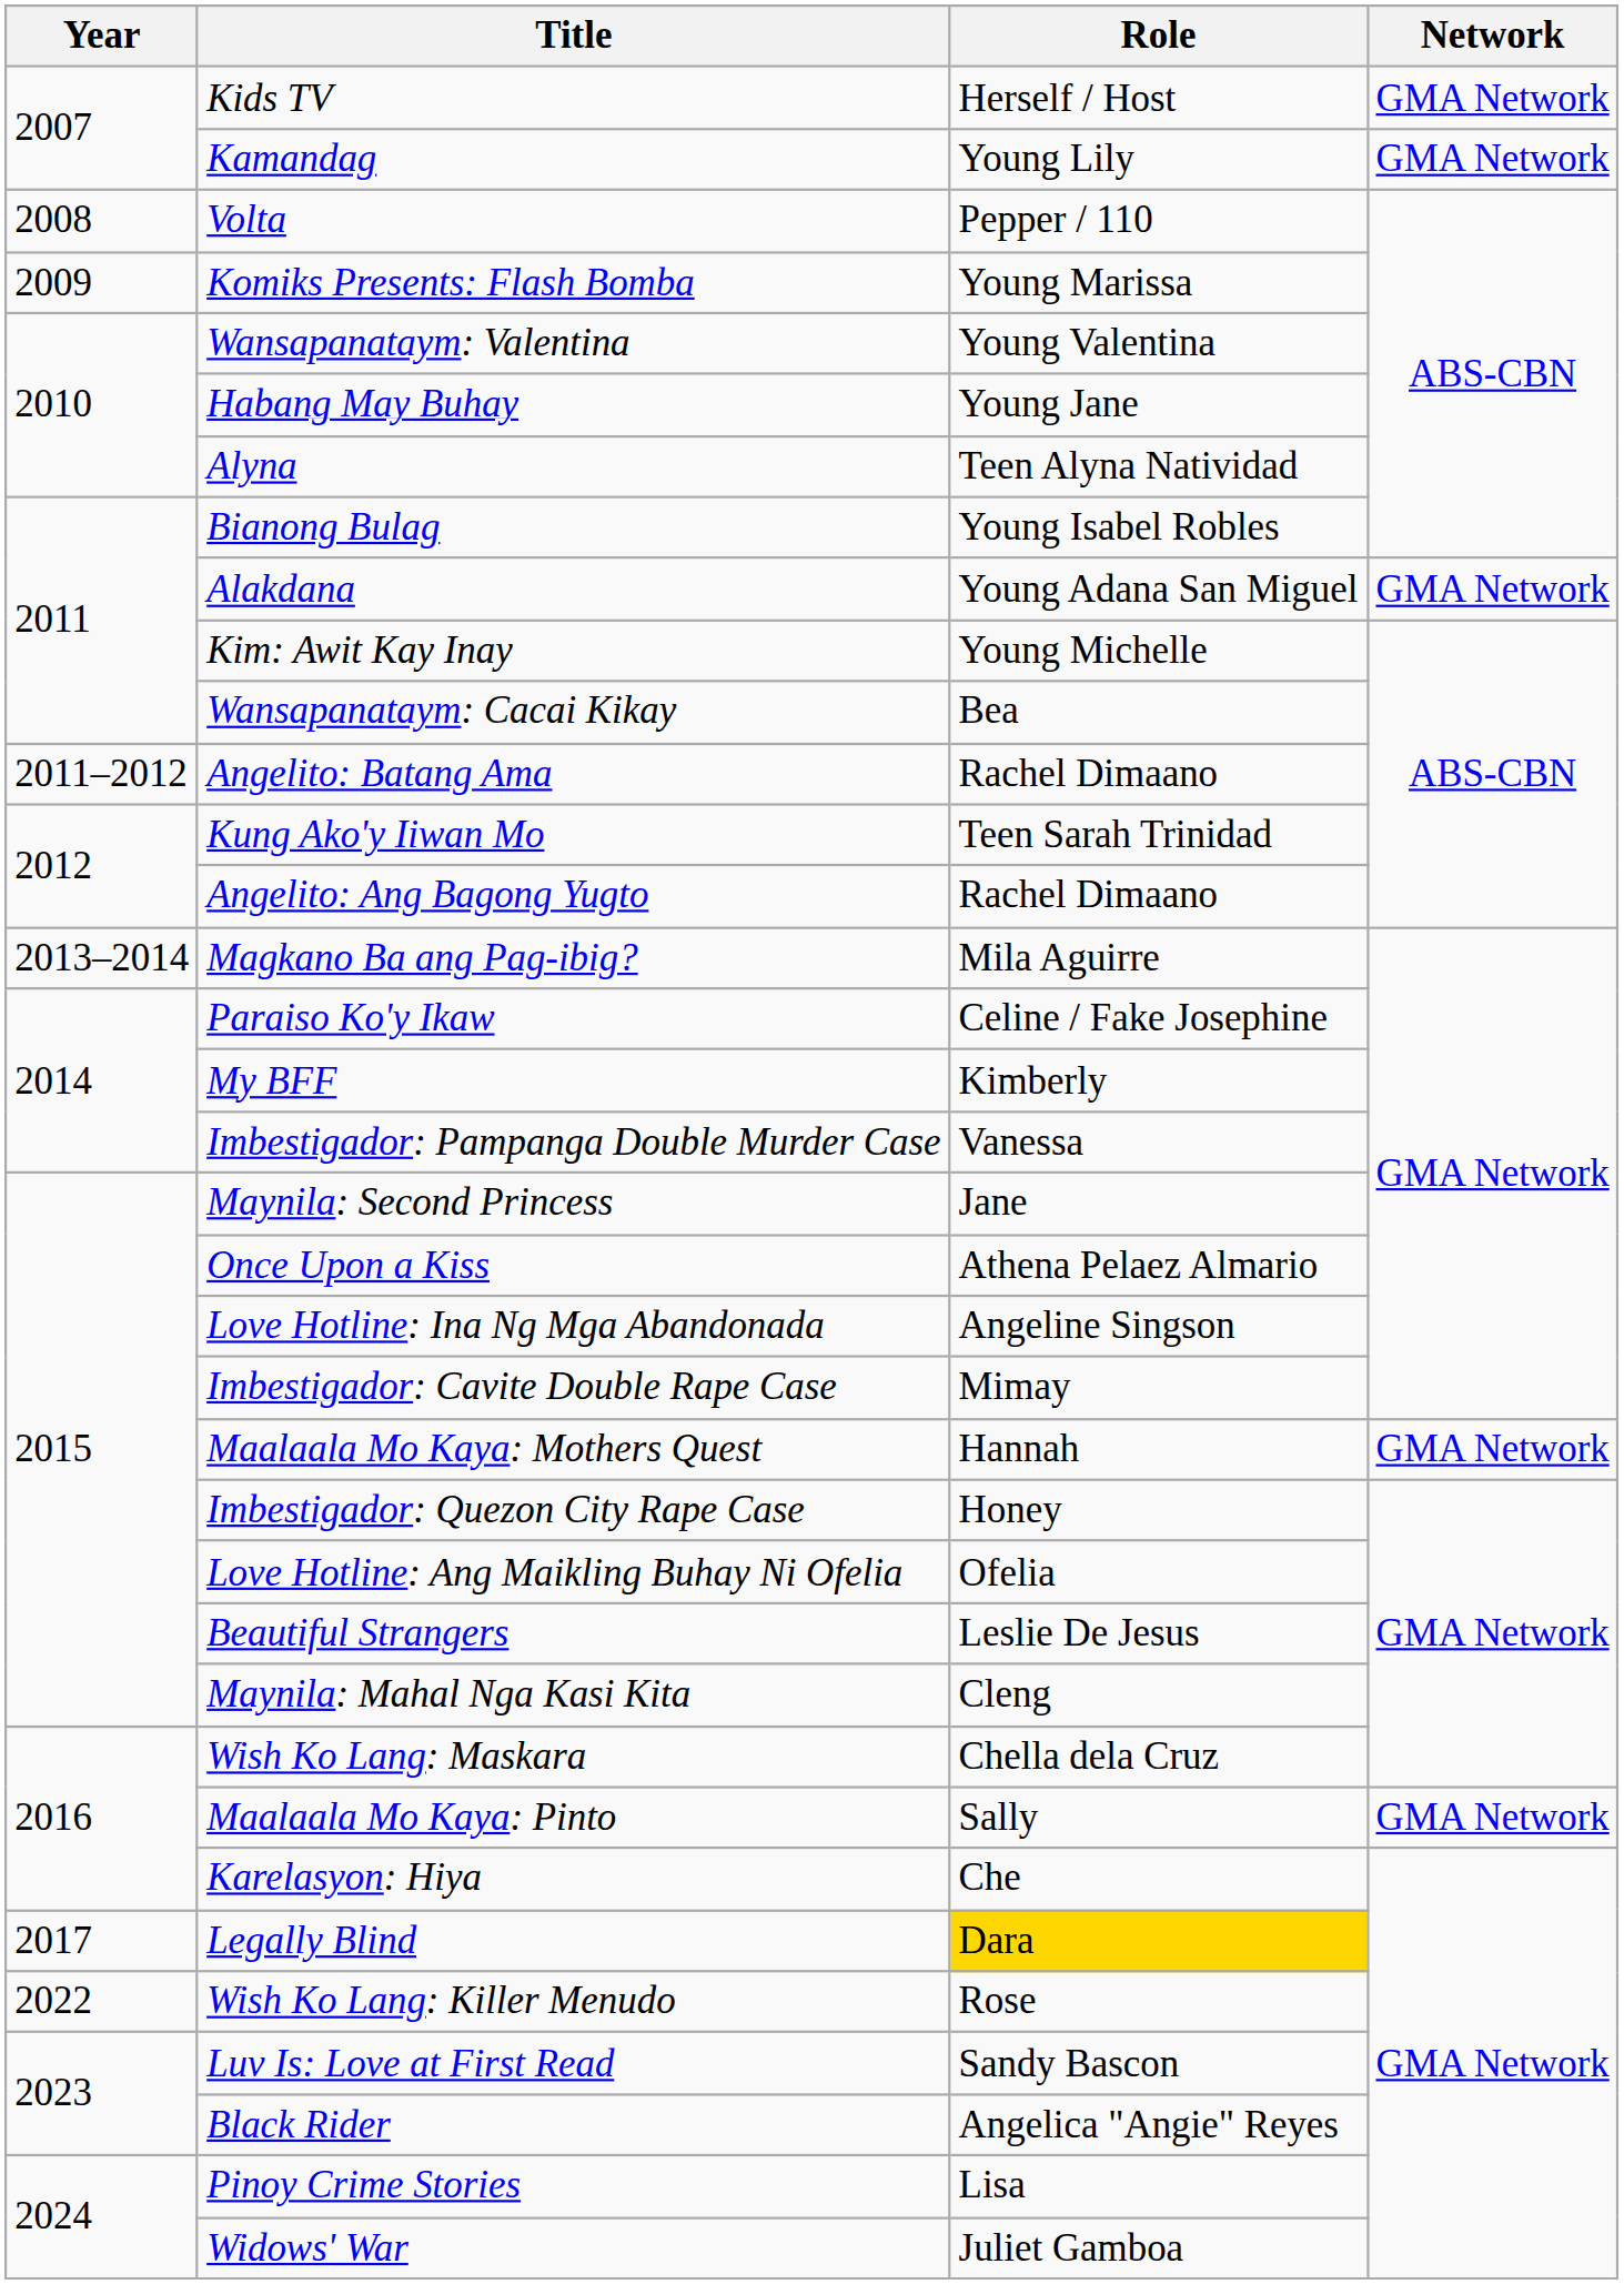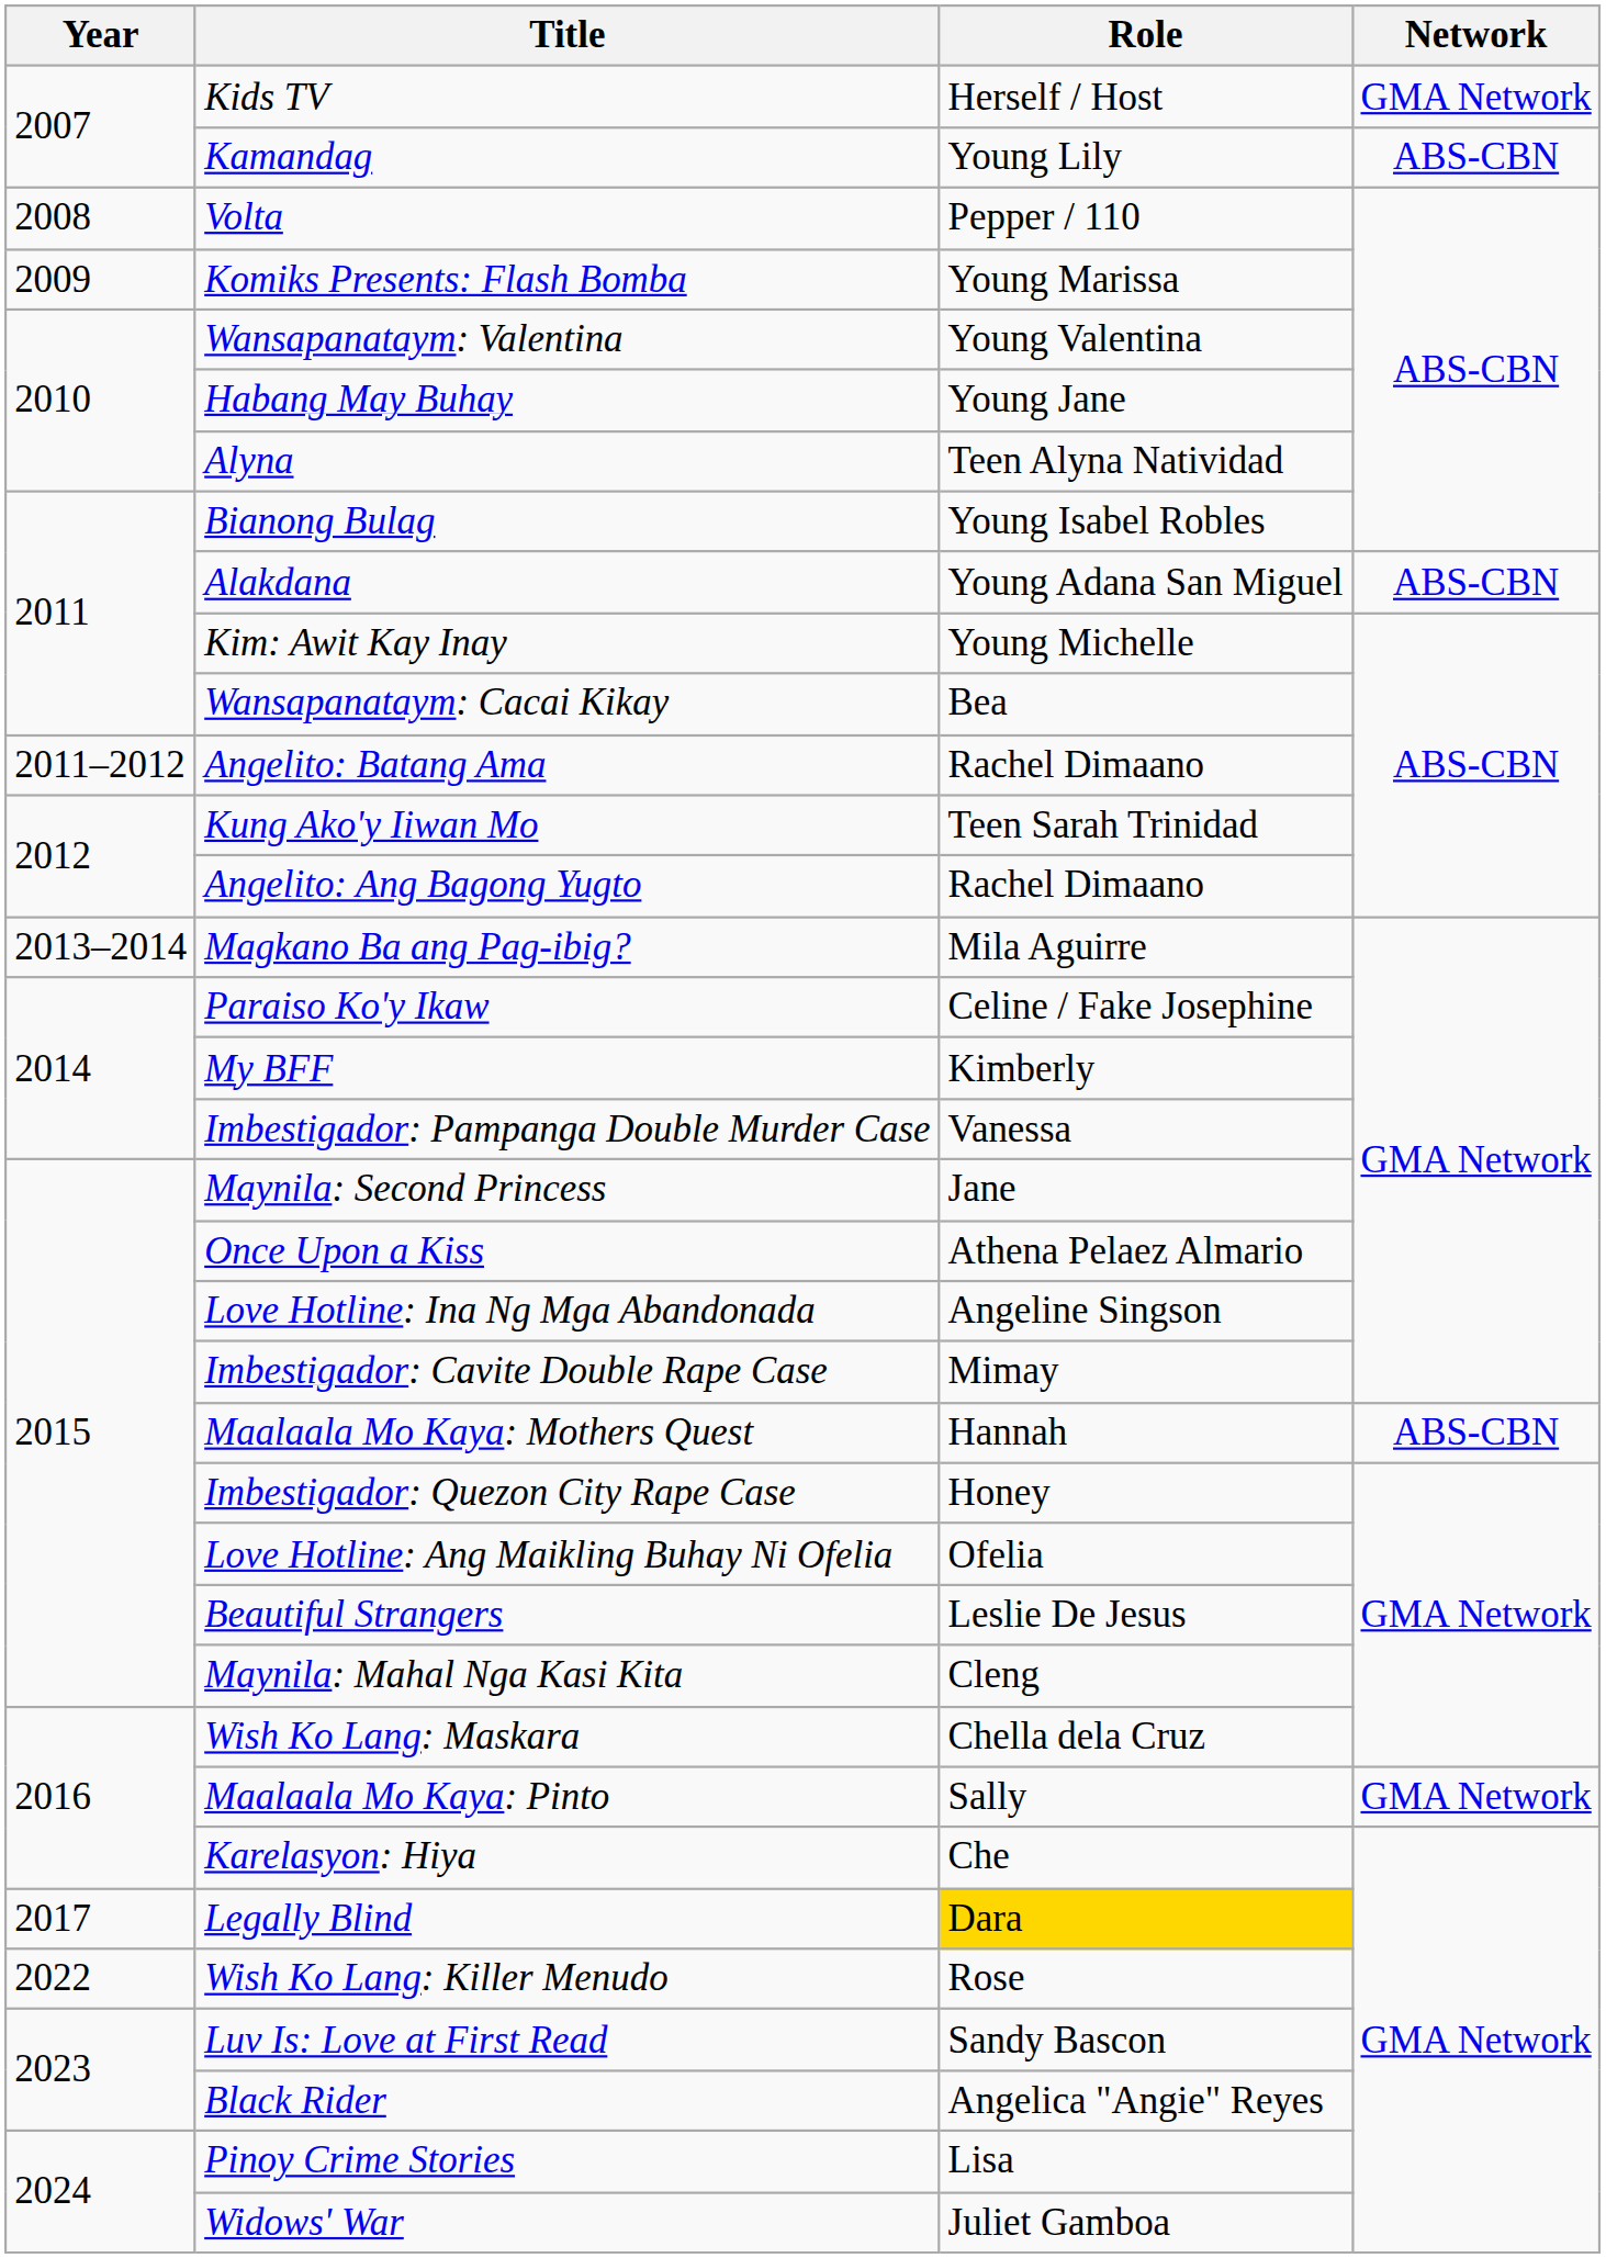Kamandag | Network: GMA Network -> ABS-CBN
Alakdana | Network: GMA Network -> ABS-CBN
Maalaala Mo Kaya: Mothers Quest | Network: GMA Network -> ABS-CBN
